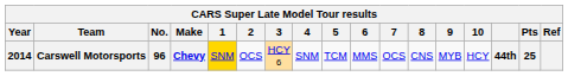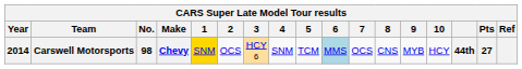Carswell Motorsports | No.: 96 -> 98
Carswell Motorsports | 6: no background -> lightblue background
Carswell Motorsports | Pts: 25 -> 27
